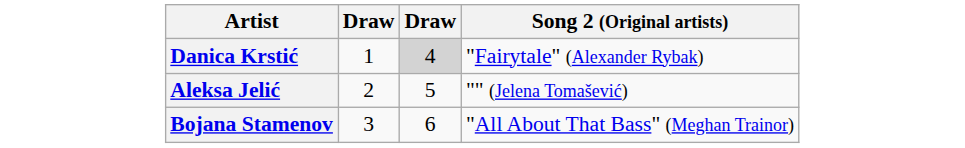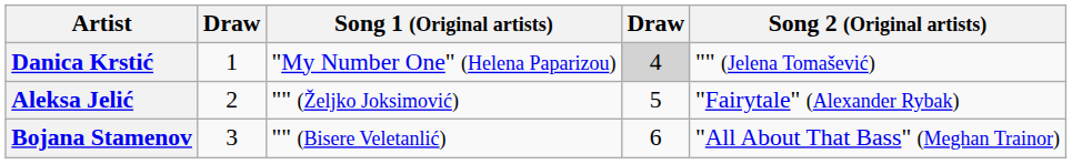+ column: Song 1 (Original artists) | "My Number One" (Helena Paparizou) | "" (Željko Joksimović) | "" (Bisere Veletanlić)
Danica Krstić | Song 2 (Original artists): "Fairytale" (Alexander Rybak) -> "" (Jelena Tomašević)
Aleksa Jelić | Song 2 (Original artists): "" (Jelena Tomašević) -> "Fairytale" (Alexander Rybak)
